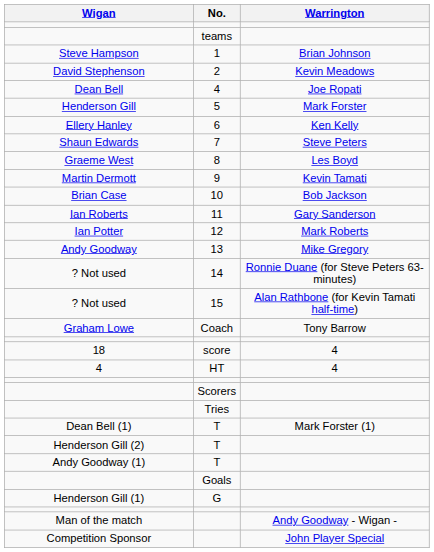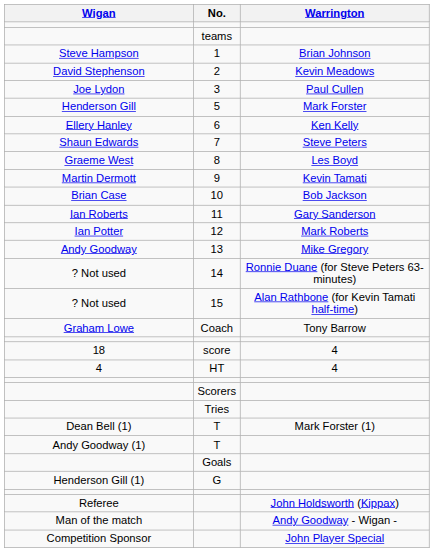+ row: Joe Lydon | 3 | Paul Cullen
- row: Dean Bell | 4 | Joe Ropati
- row: Henderson Gill (2) | T
+ row: Referee | John Holdsworth (Kippax)
